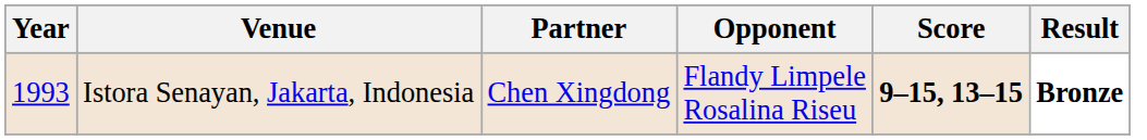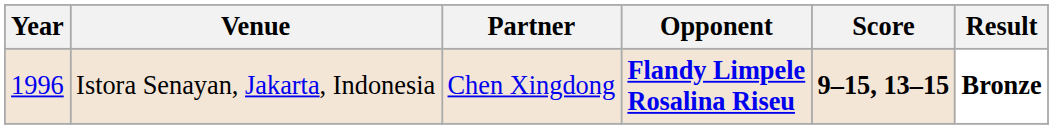Istora Senayan, Jakarta, Indonesia | Year: 1993 -> 1996
Istora Senayan, Jakarta, Indonesia | Opponent: normal -> bold
